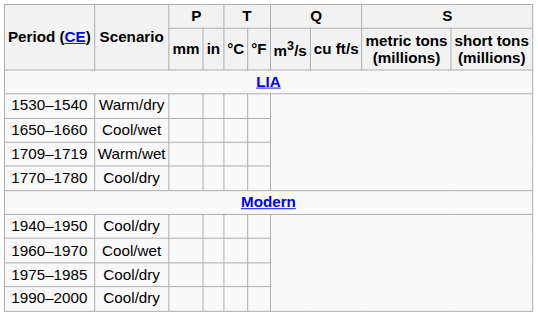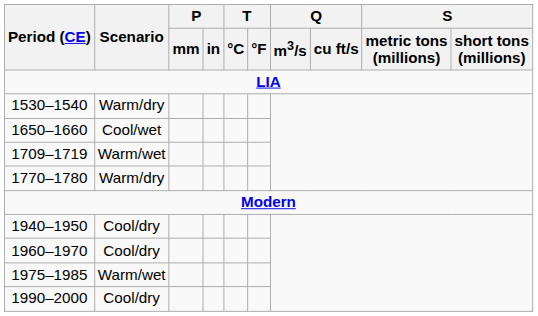1770–1780 | Scenario: Cool/dry -> Warm/dry
1960–1970 | Scenario: Cool/wet -> Cool/dry
1975–1985 | Scenario: Cool/dry -> Warm/wet
